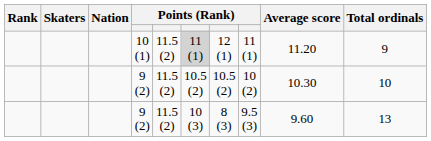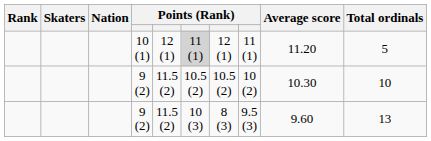10 (1) | column 5: 11.5 (2) -> 12 (1)
10 (1) | Total ordinals: 9 -> 5
